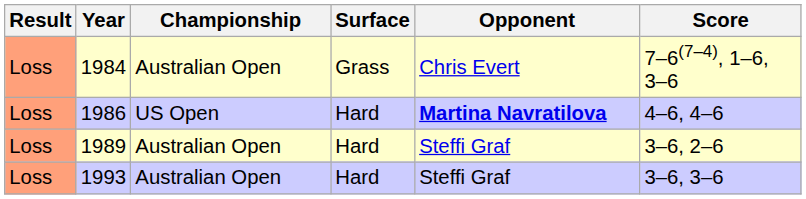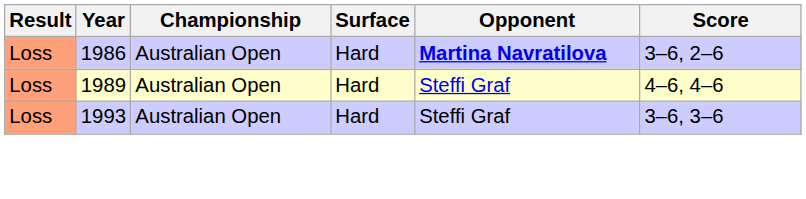- row: Loss | 1984 | Australian Open | Grass | Chris Evert | 7–6(7–4), 1–6, 3–6
1986 | Championship: US Open -> Australian Open
1986 | Score: 4–6, 4–6 -> 3–6, 2–6
1989 | Score: 3–6, 2–6 -> 4–6, 4–6
